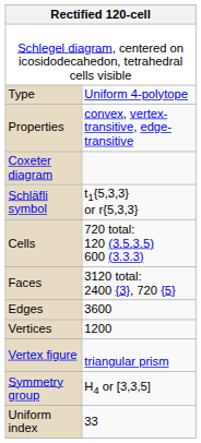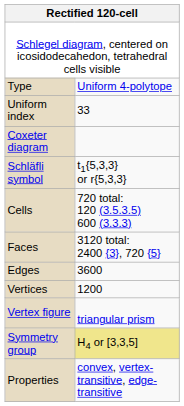rows swapped: Uniform index <-> Properties
Symmetry group | column 2: no background -> khaki background
